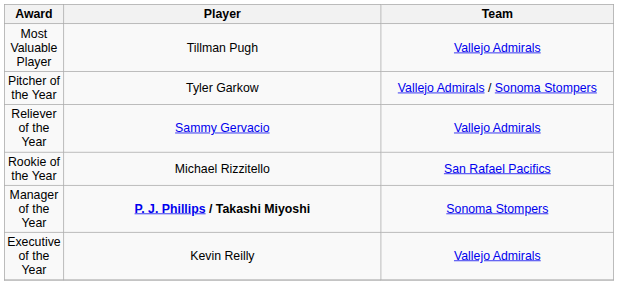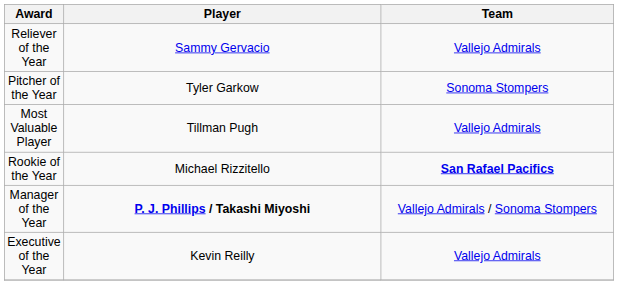rows swapped: Most Valuable Player <-> Reliever of the Year
Pitcher of the Year | Team: Vallejo Admirals / Sonoma Stompers -> Sonoma Stompers
Rookie of the Year | Team: normal -> bold
Manager of the Year | Team: Sonoma Stompers -> Vallejo Admirals / Sonoma Stompers
